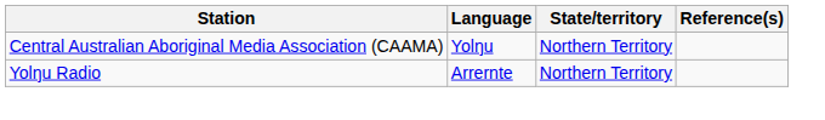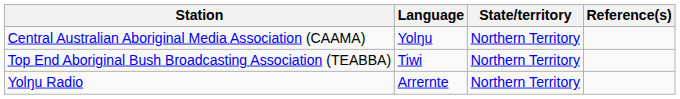+ row: Top End Aboriginal Bush Broadcasting Association (TEABBA) | Tiwi | Northern Territory
